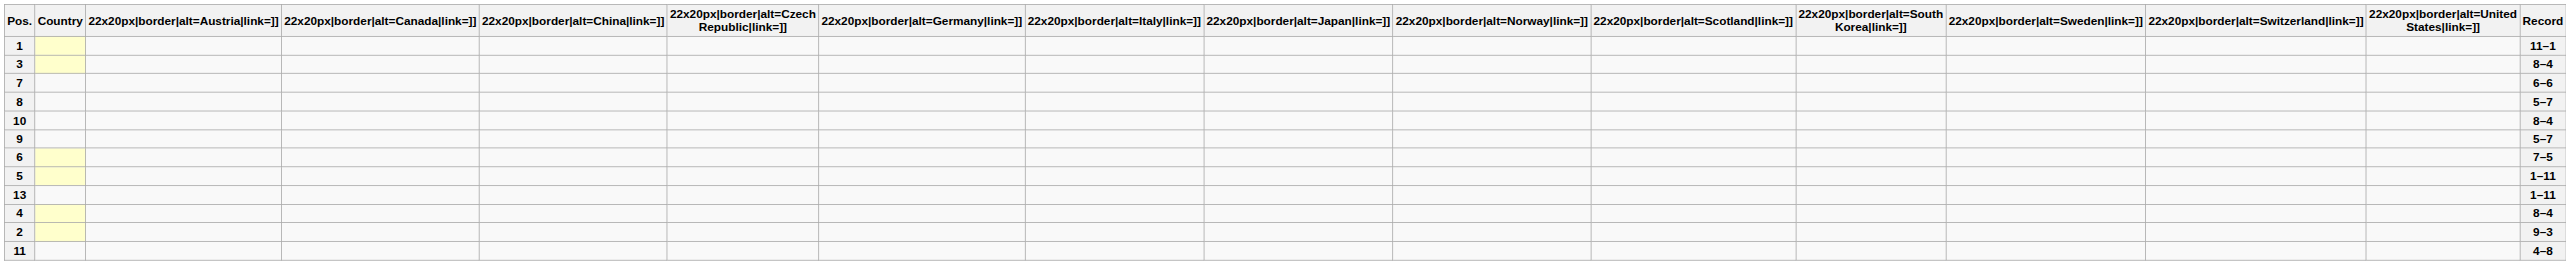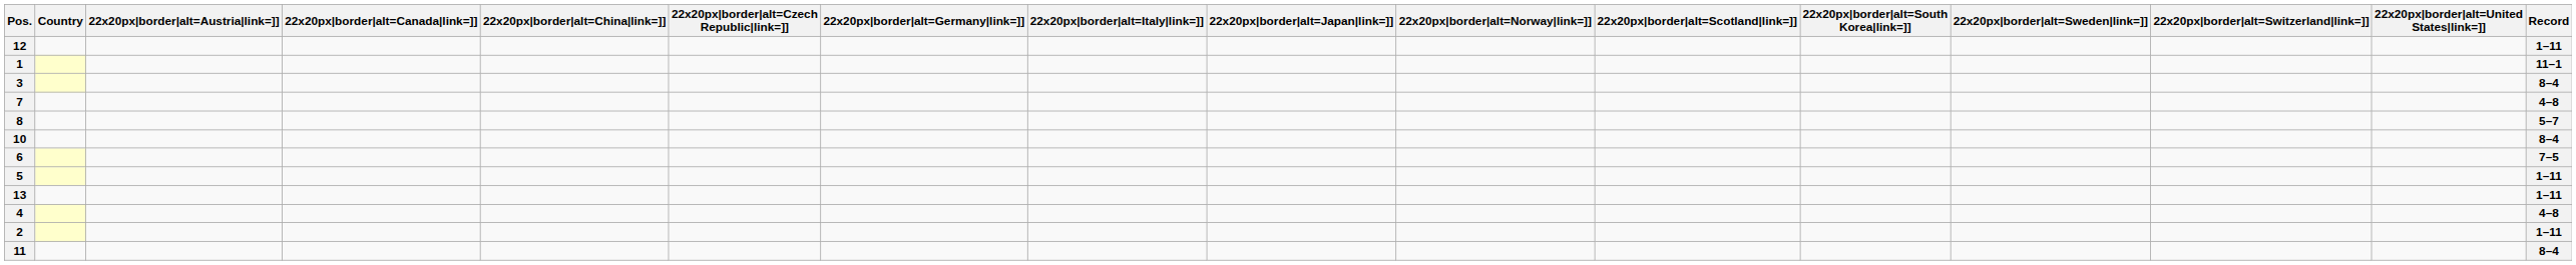+ row: 12 | 1–11
7 | Record: 6–6 -> 4–8
- row: 9 | 5–7
4 | Record: 8–4 -> 4–8
2 | Record: 9–3 -> 1–11
11 | Record: 4–8 -> 8–4
